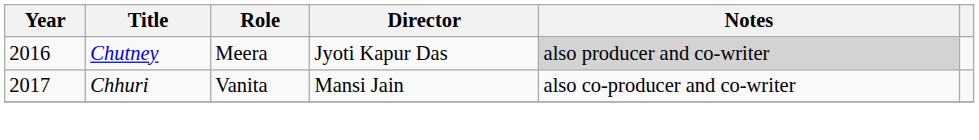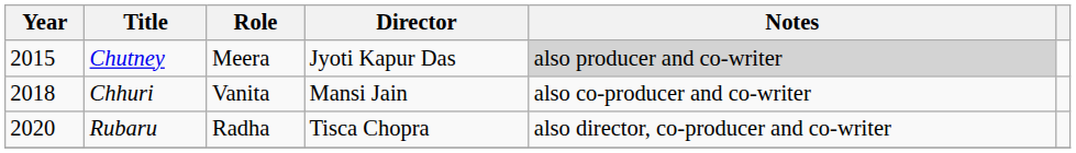Chutney | Year: 2016 -> 2015
Chhuri | Year: 2017 -> 2018
+ row: 2020 | Rubaru | Radha | Tisca Chopra | also director, co-producer and co-writer
